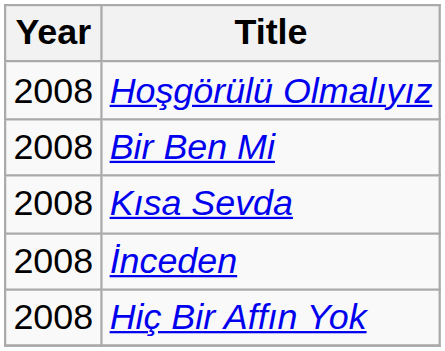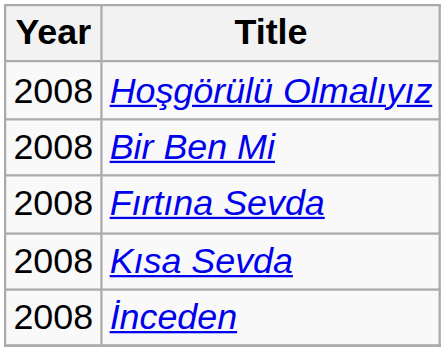+ row: 2008 | Fırtına Sevda
- row: 2008 | Hiç Bir Affın Yok
